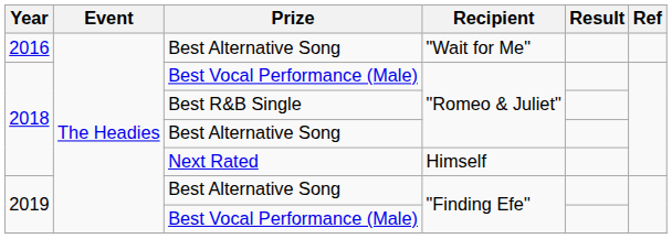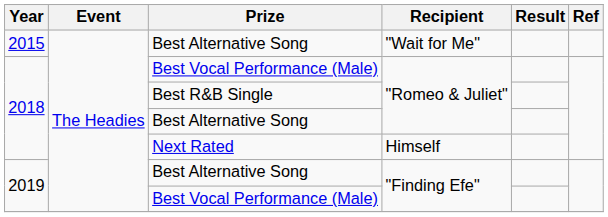Best Alternative Song / "Wait for Me" | Year: 2016 -> 2015
